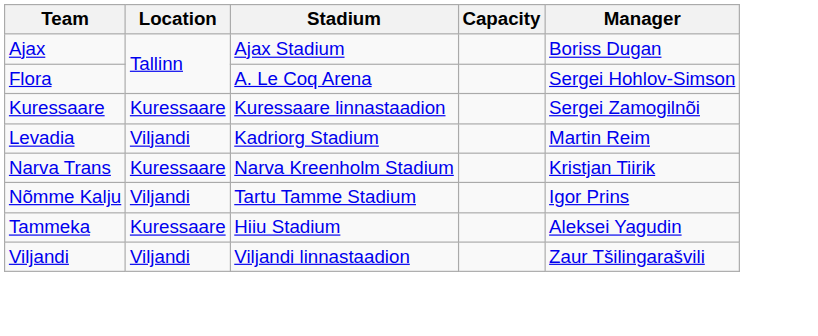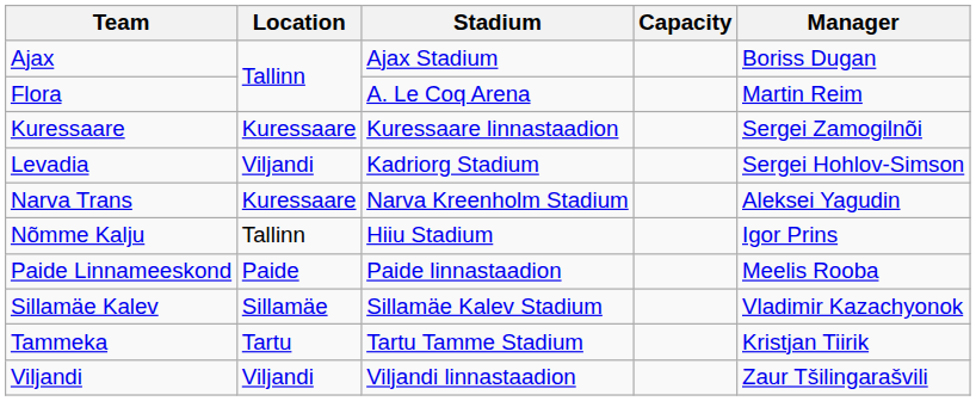Flora | Manager: Sergei Hohlov-Simson -> Martin Reim
Levadia | Manager: Martin Reim -> Sergei Hohlov-Simson
Narva Trans | Manager: Kristjan Tiirik -> Aleksei Yagudin
Nõmme Kalju | Location: Viljandi -> Tallinn
Nõmme Kalju | Stadium: Tartu Tamme Stadium -> Hiiu Stadium
+ row: Paide Linnameeskond | Paide | Paide linnastaadion | Meelis Rooba
+ row: Sillamäe Kalev | Sillamäe | Sillamäe Kalev Stadium | Vladimir Kazachyonok
Tammeka | Location: Kuressaare -> Tartu
Tammeka | Stadium: Hiiu Stadium -> Tartu Tamme Stadium
Tammeka | Manager: Aleksei Yagudin -> Kristjan Tiirik
